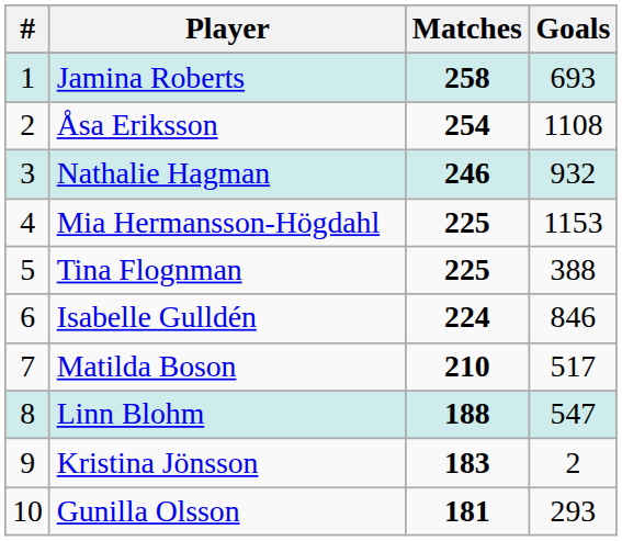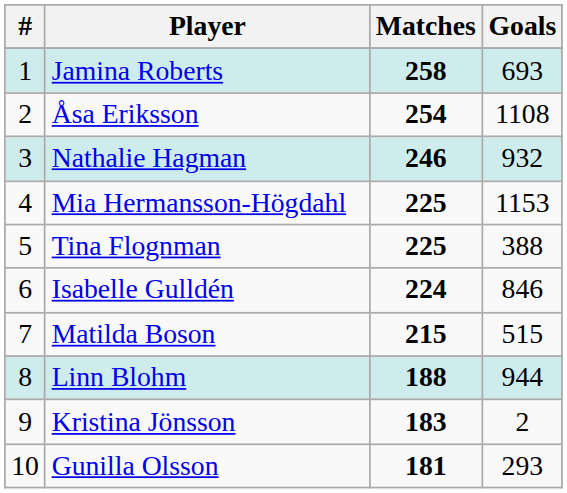Matilda Boson | Matches: 210 -> 215
Matilda Boson | Goals: 517 -> 515
Linn Blohm | Goals: 547 -> 944
